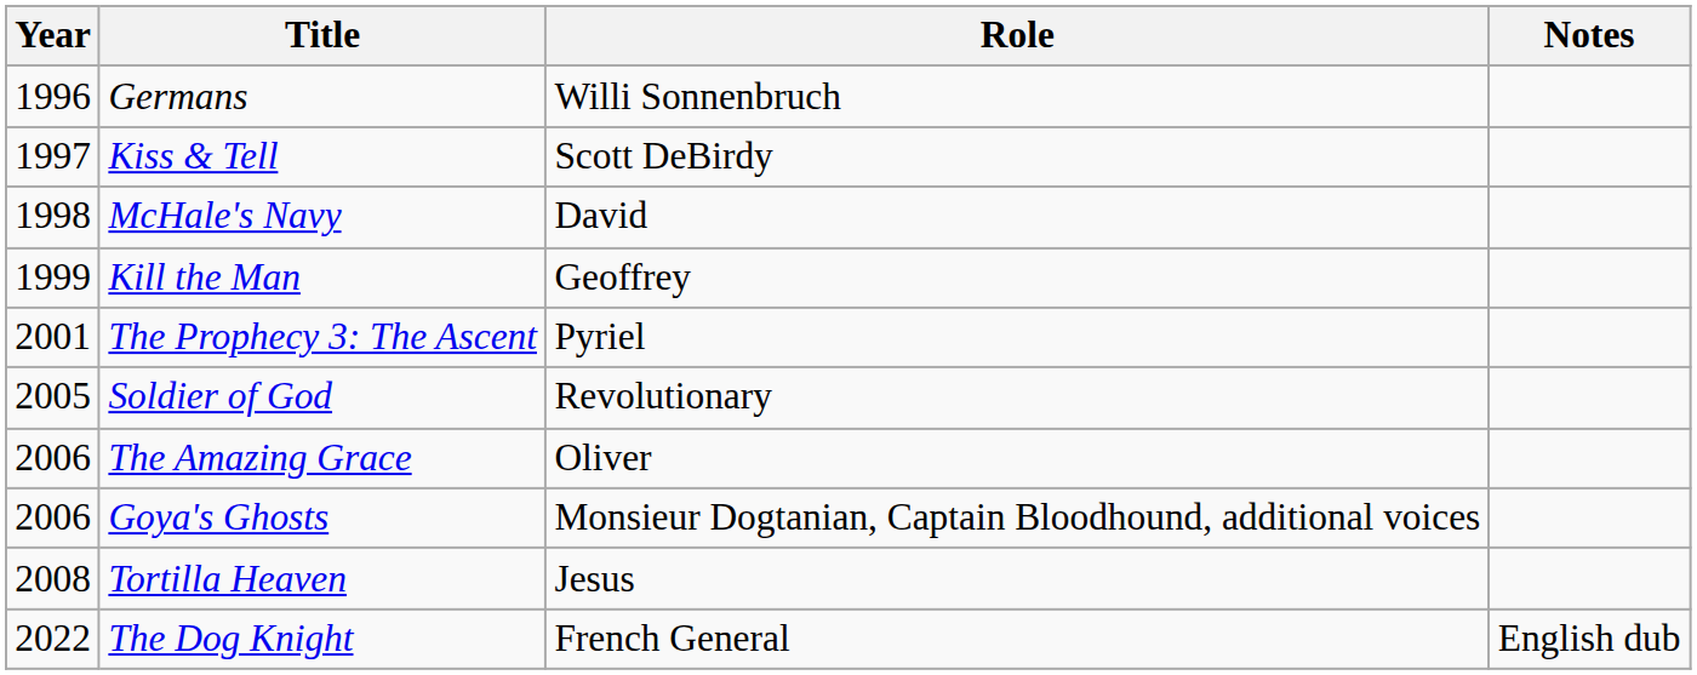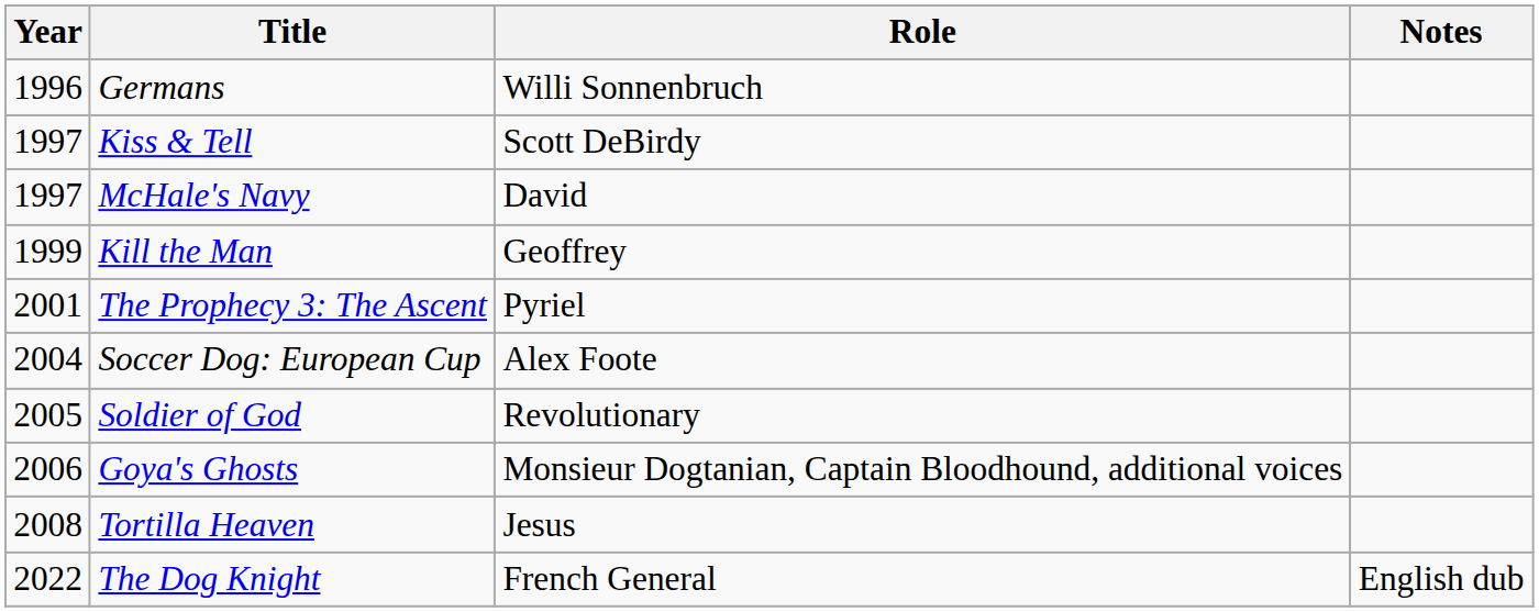McHale's Navy | Year: 1998 -> 1997
+ row: 2004 | Soccer Dog: European Cup | Alex Foote
- row: 2006 | The Amazing Grace | Oliver
